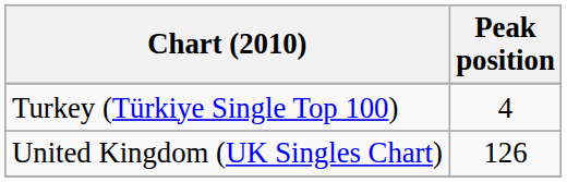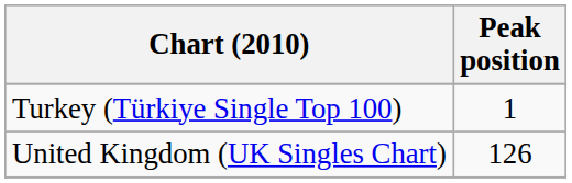Turkey (Türkiye Single Top 100) | Peak position: 4 -> 1
